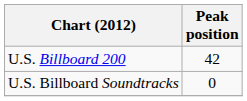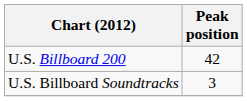U.S. Billboard Soundtracks | Peak position: 0 -> 3
